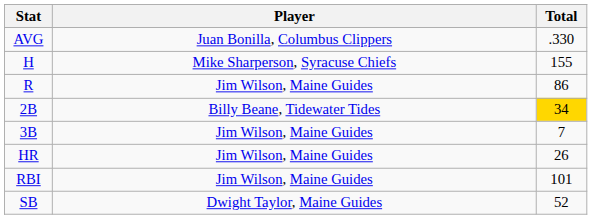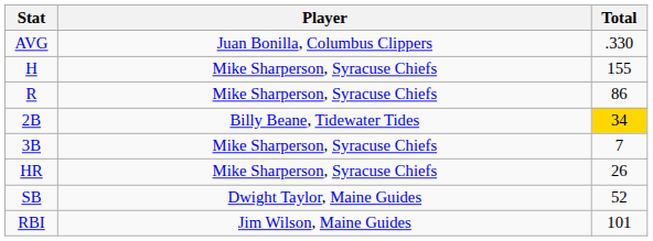R | Player: Jim Wilson, Maine Guides -> Mike Sharperson, Syracuse Chiefs
3B | Player: Jim Wilson, Maine Guides -> Mike Sharperson, Syracuse Chiefs
HR | Player: Jim Wilson, Maine Guides -> Mike Sharperson, Syracuse Chiefs
rows swapped: RBI <-> SB
